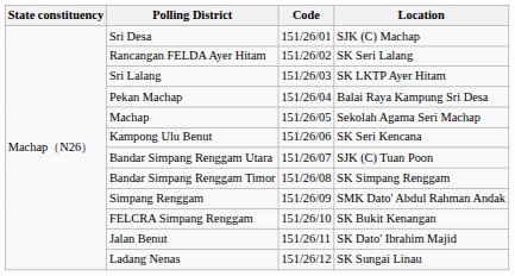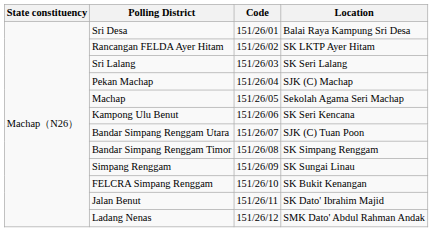Sri Desa | Location: SJK (C) Machap -> Balai Raya Kampung Sri Desa
Rancangan FELDA Ayer Hitam | Location: SK Seri Lalang -> SK LKTP Ayer Hitam
Sri Lalang | Location: SK LKTP Ayer Hitam -> SK Seri Lalang
Pekan Machap | Location: Balai Raya Kampung Sri Desa -> SJK (C) Machap
Simpang Renggam | Location: SMK Dato' Abdul Rahman Andak -> SK Sungai Linau
Ladang Nenas | Location: SK Sungai Linau -> SMK Dato' Abdul Rahman Andak
